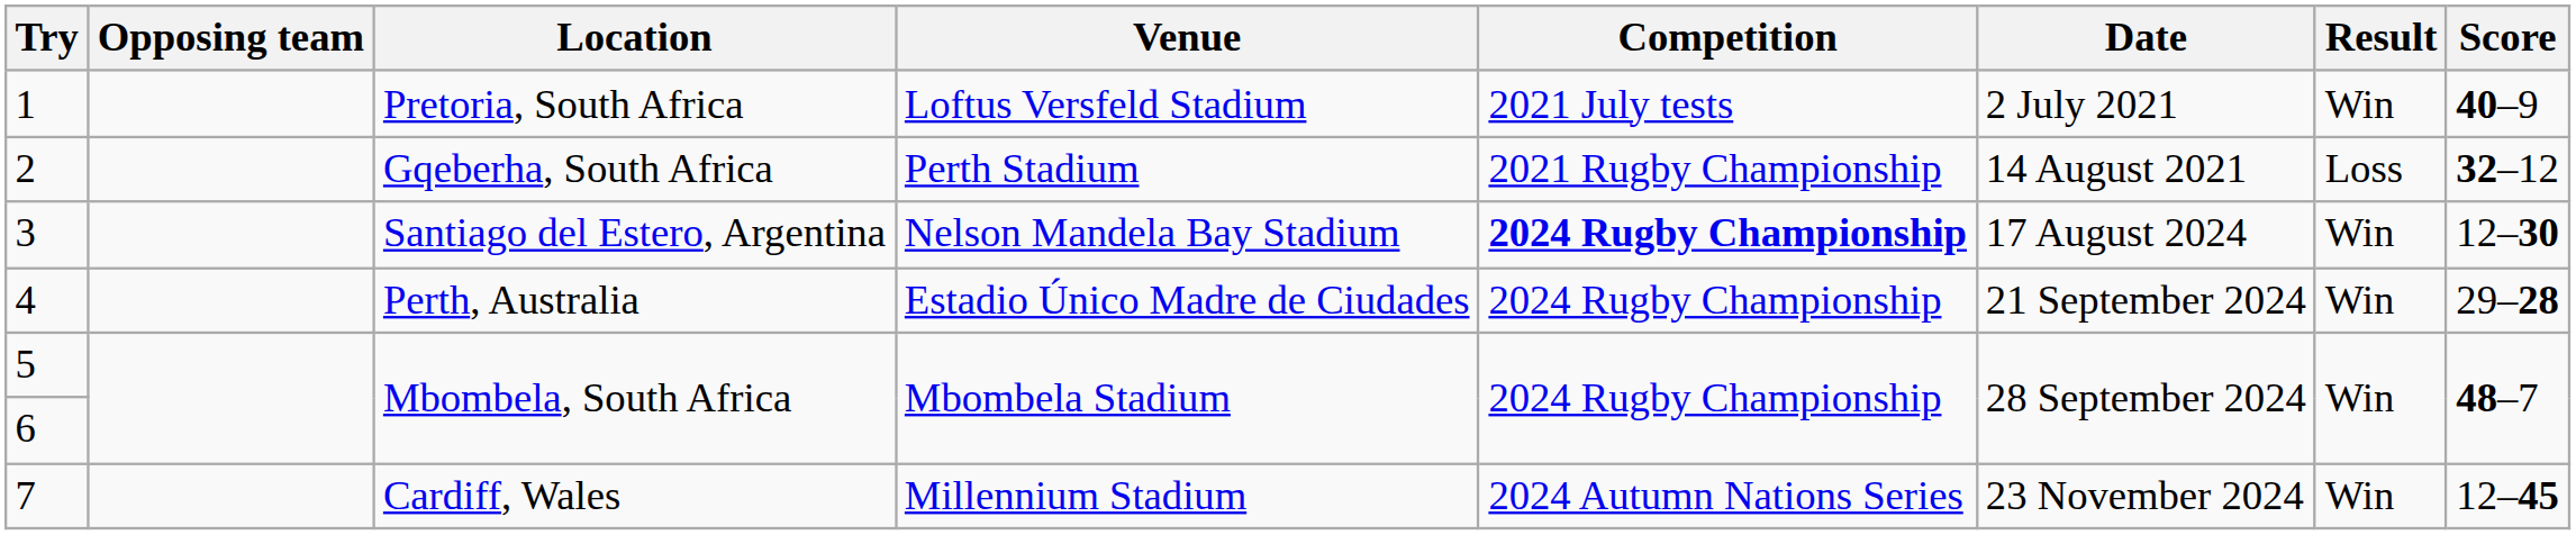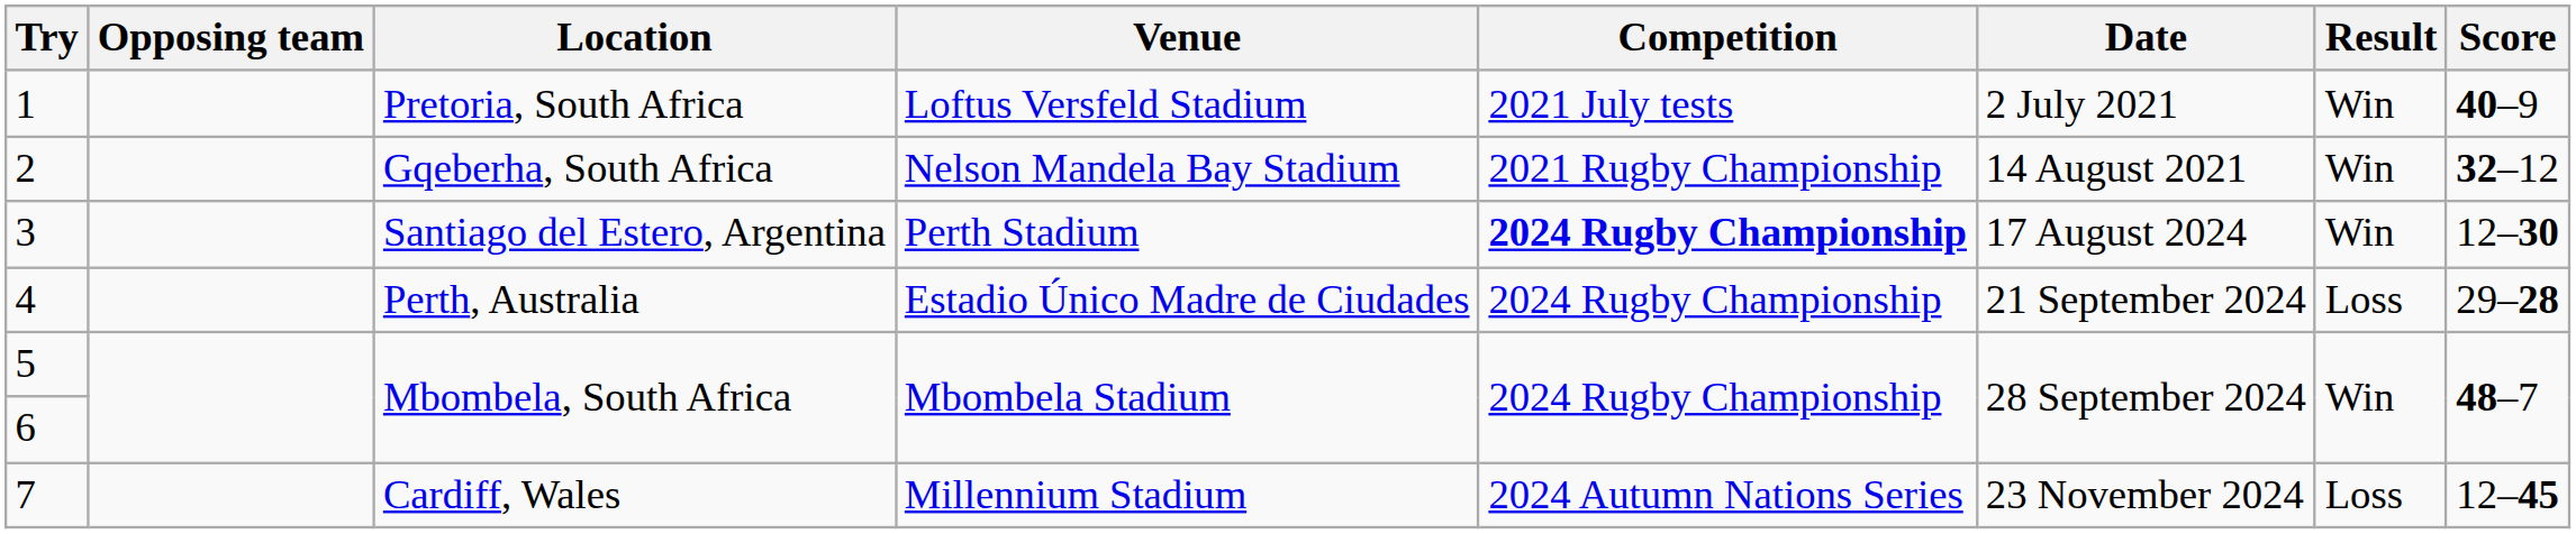2 | Venue: Perth Stadium -> Nelson Mandela Bay Stadium
2 | Result: Loss -> Win
3 | Venue: Nelson Mandela Bay Stadium -> Perth Stadium
4 | Result: Win -> Loss
7 | Result: Win -> Loss
